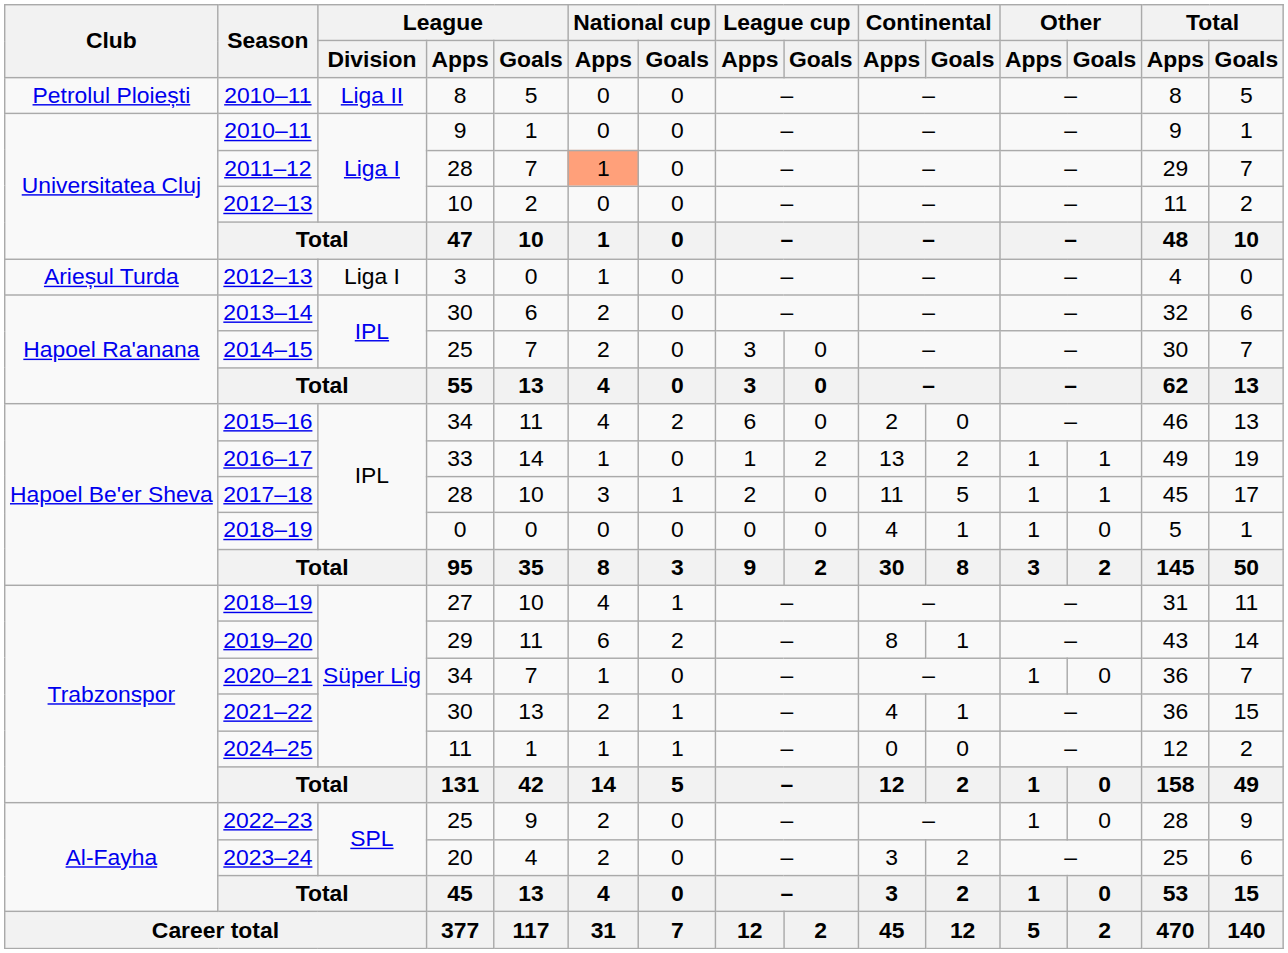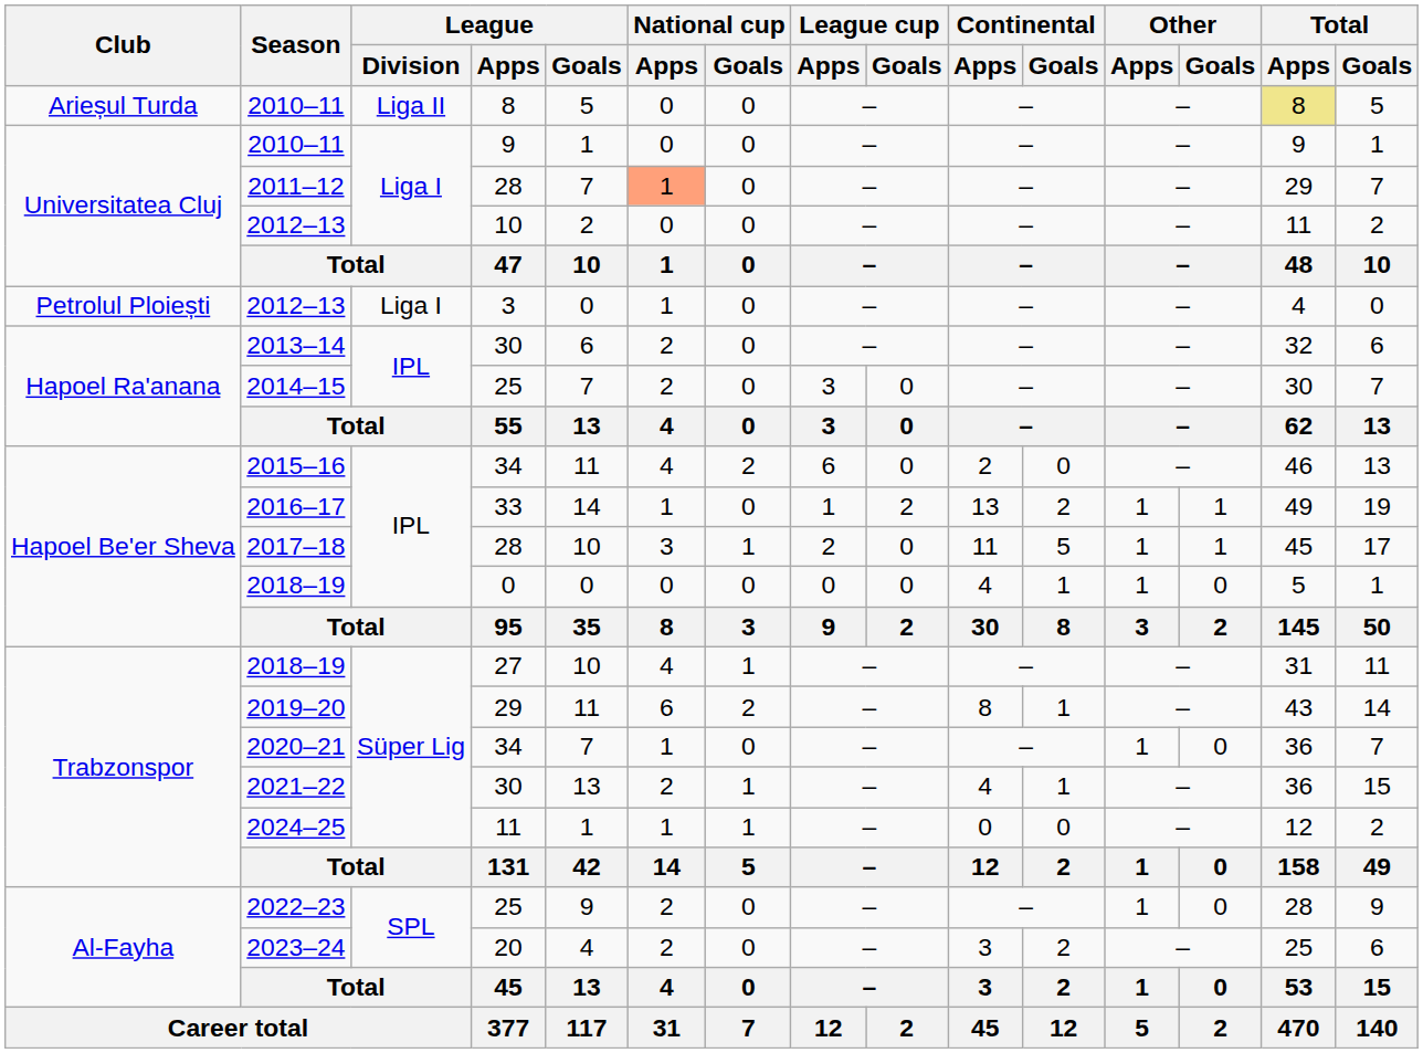2010–11 / 8 | Club: Petrolul Ploiești -> Arieșul Turda
2010–11 / 8 | Total / Apps: no background -> khaki background
2012–13 / 3 | Club: Arieșul Turda -> Petrolul Ploiești
